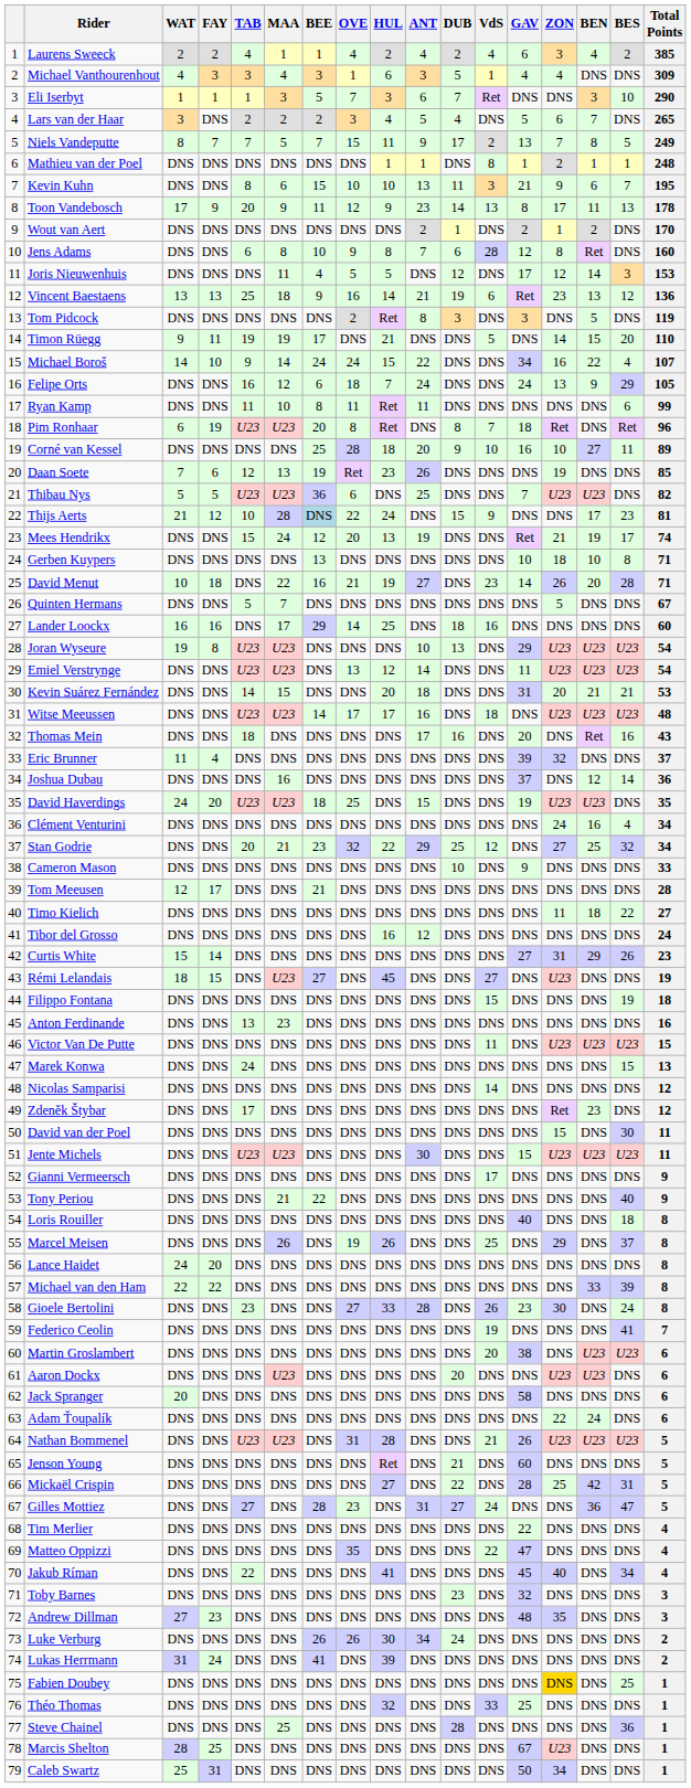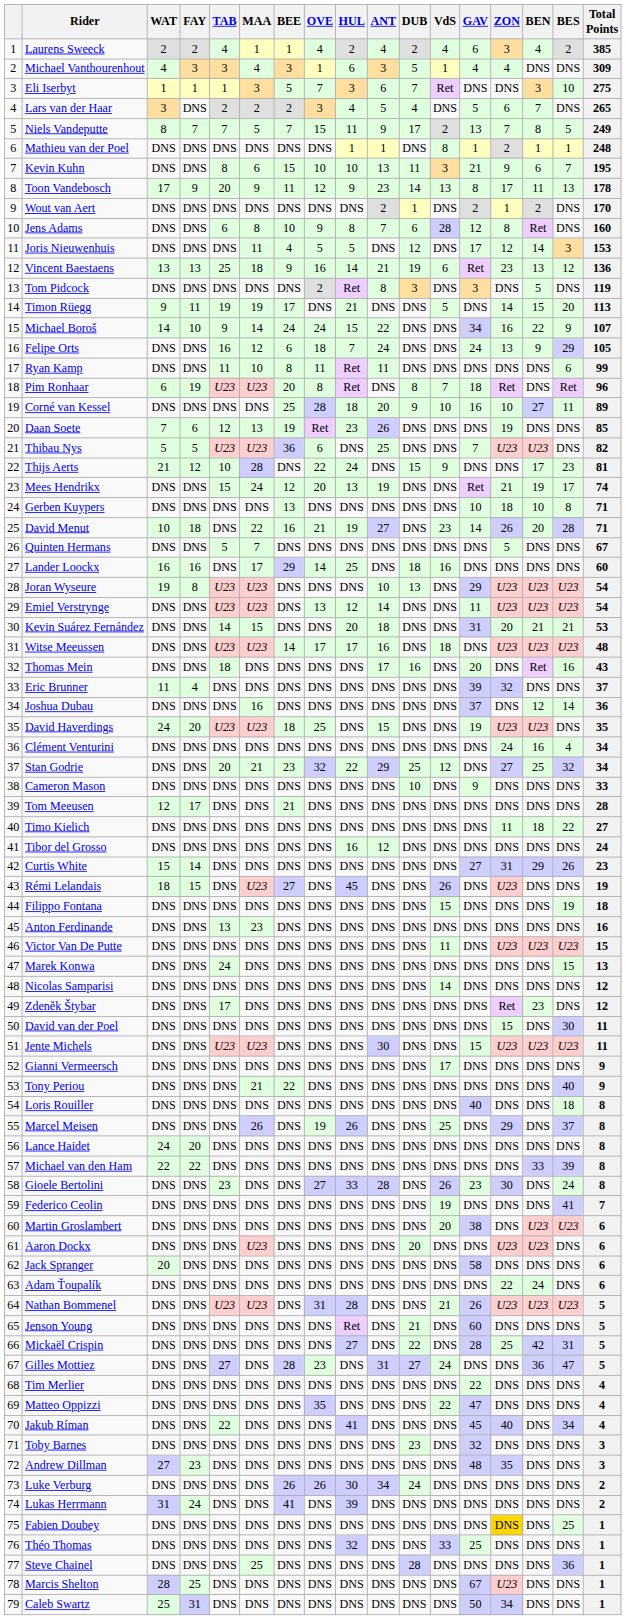Eli Iserbyt | Total Points: 290 -> 275
Timon Rüegg | Total Points: 110 -> 113
Michael Boroš | BES: 4 -> 9
Thijs Aerts | BEE: lightblue background -> no background
Rémi Lelandais | VdS: 27 -> 26
